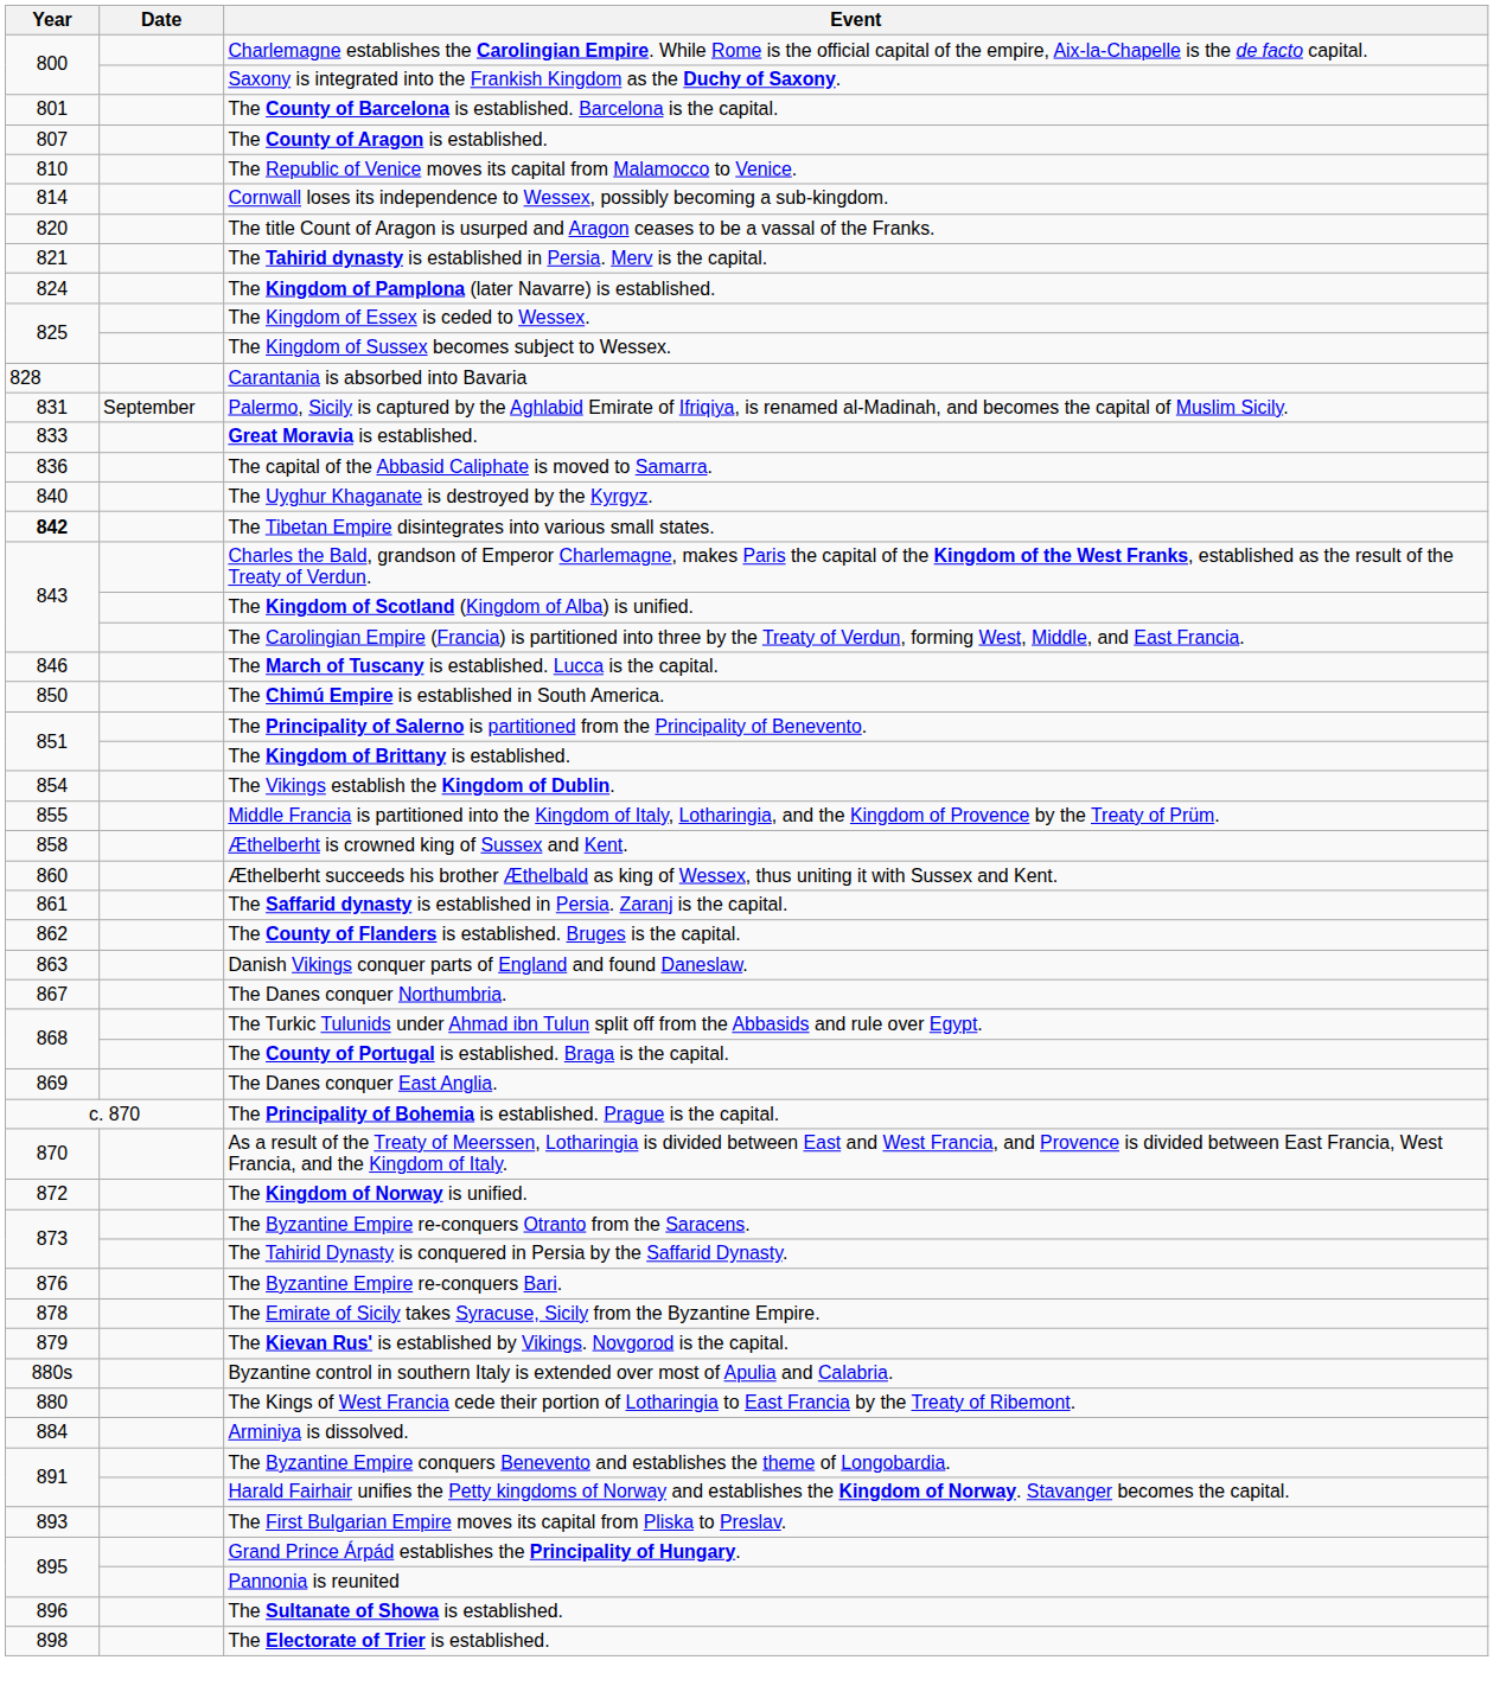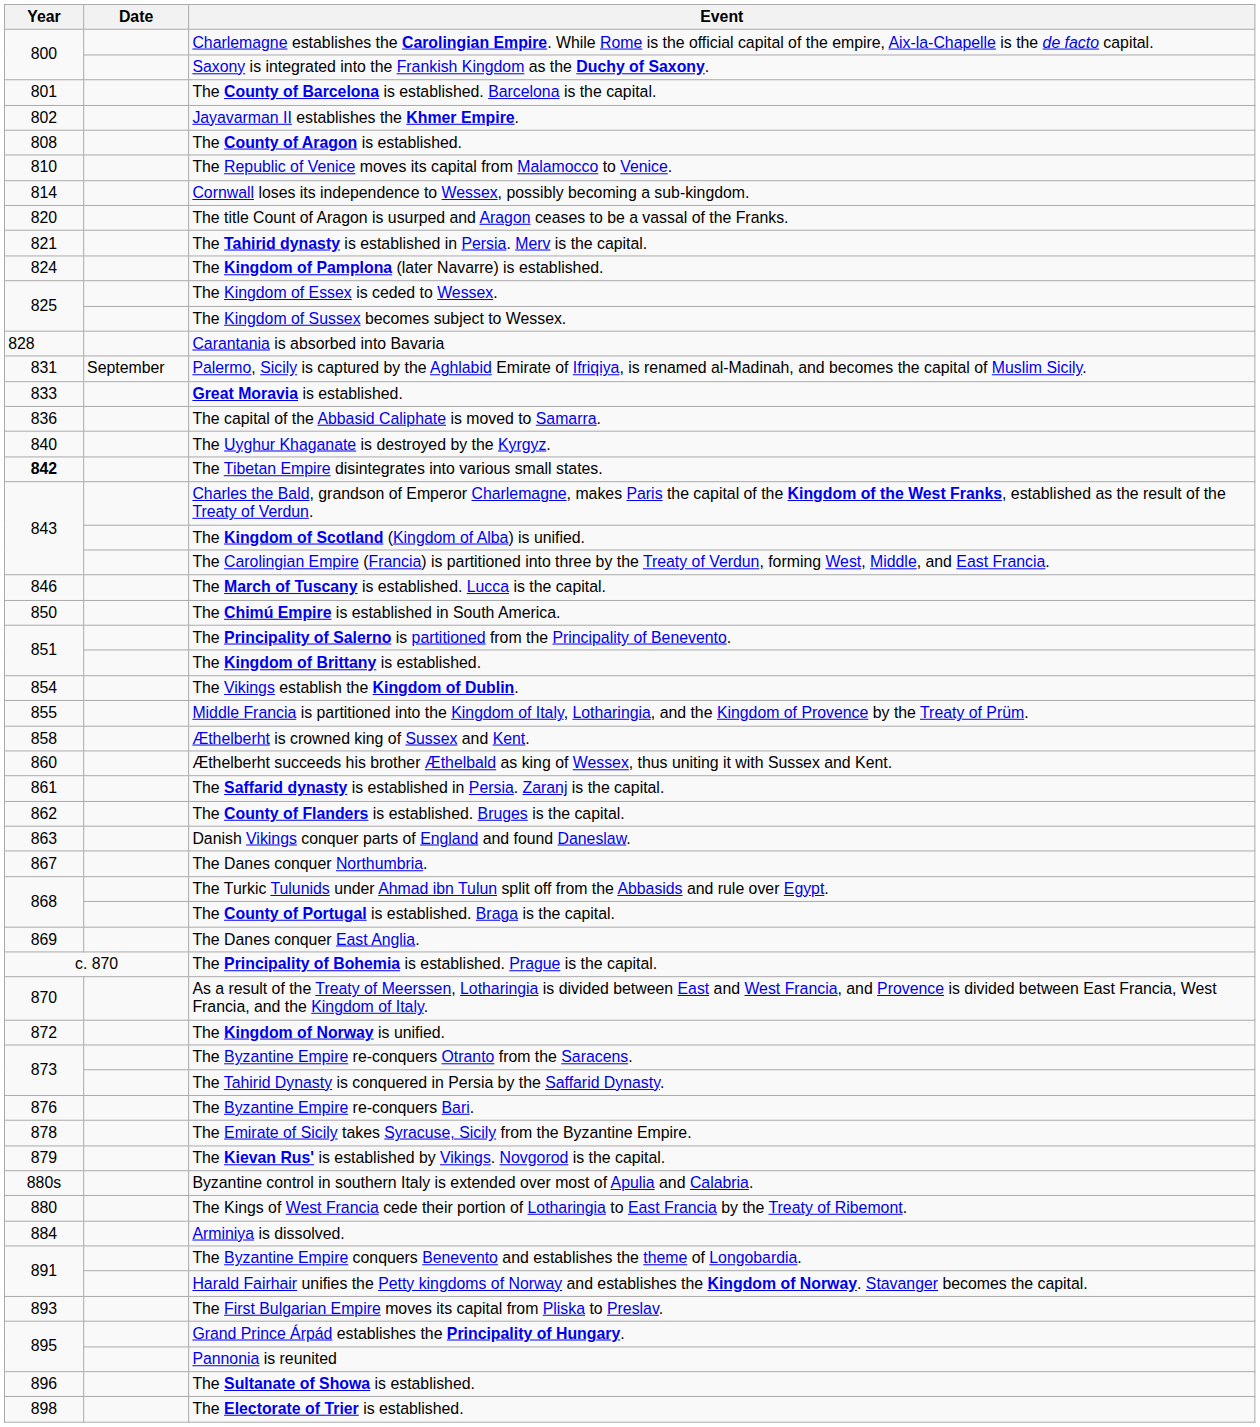+ row: 802 | Jayavarman II establishes the Khmer Empire.
The County of Aragon is established. | Year: 807 -> 808
